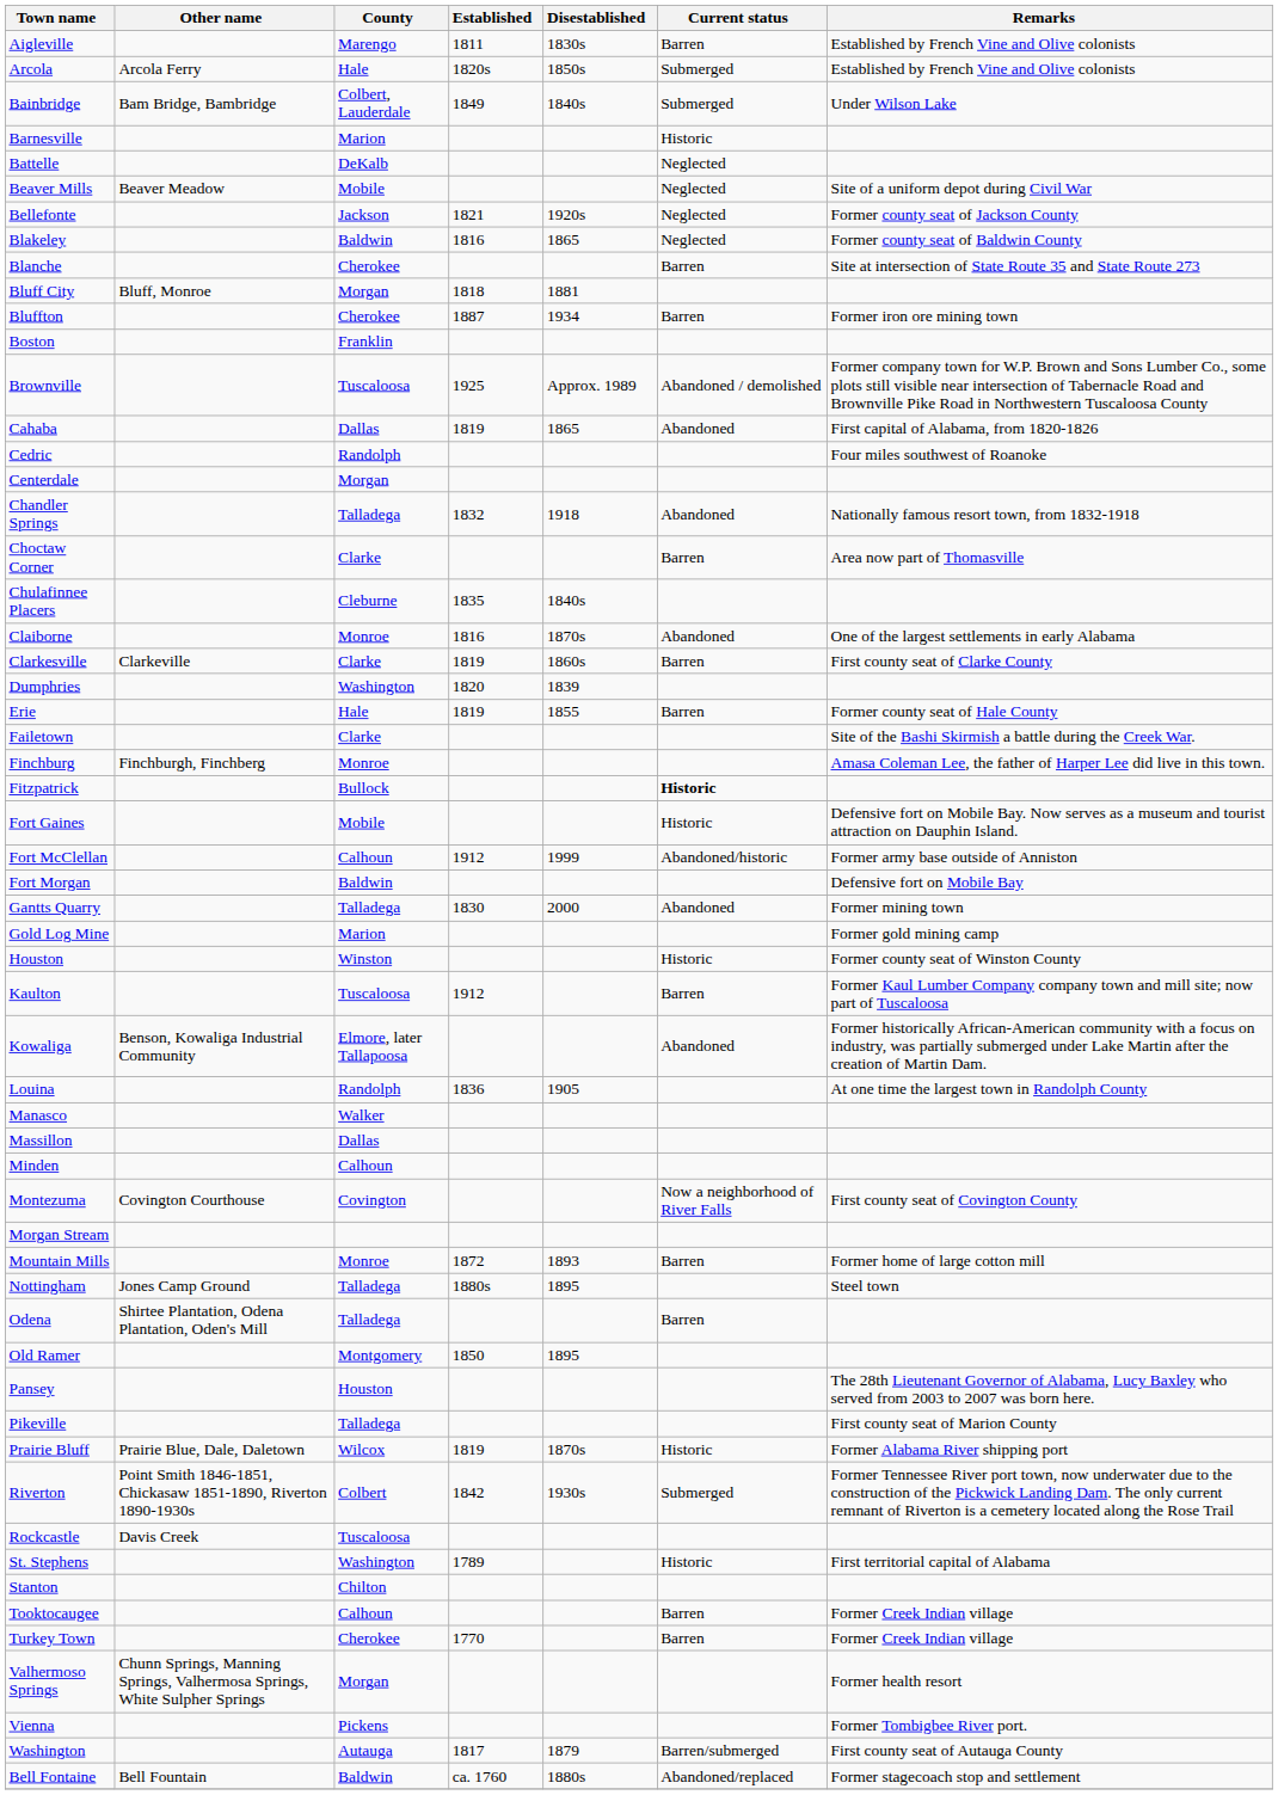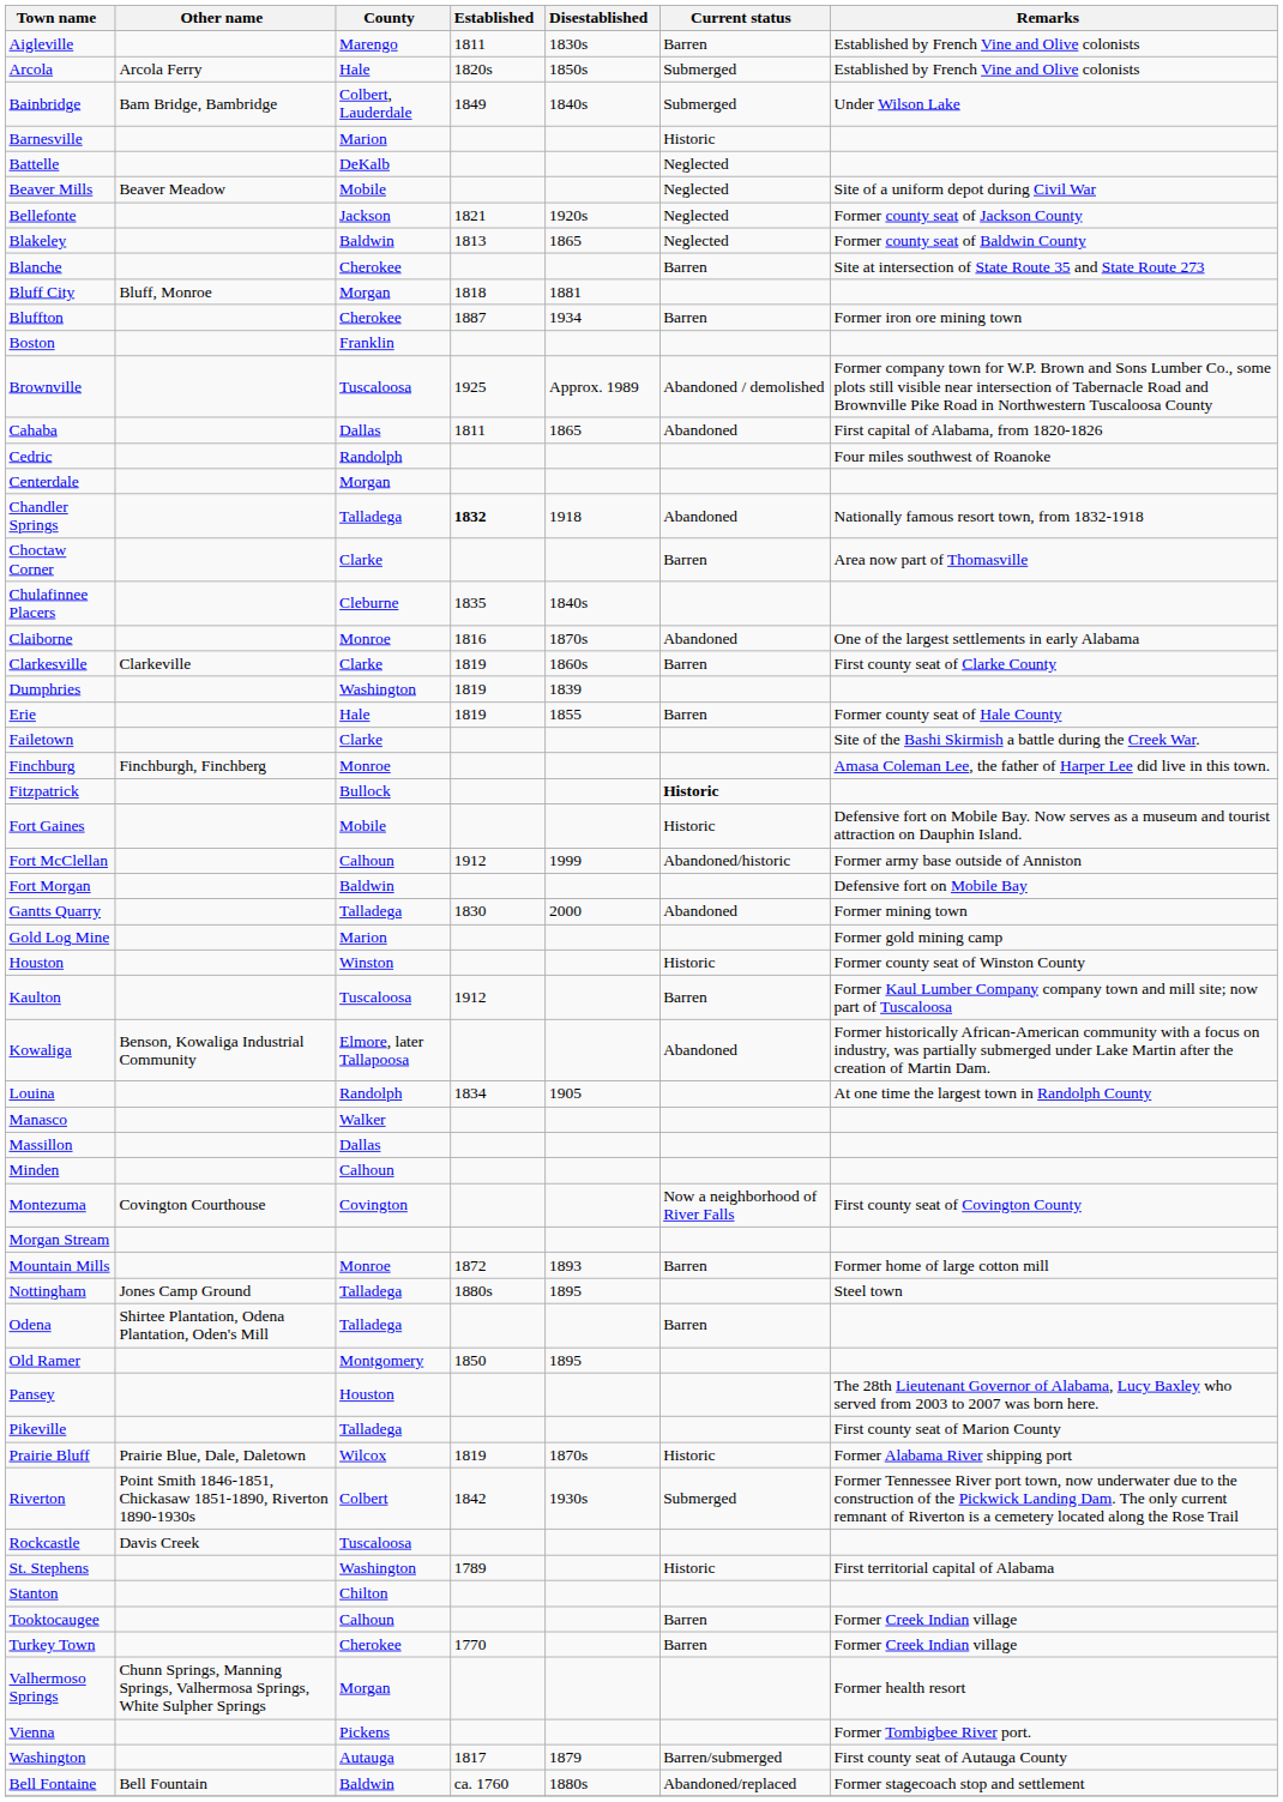Blakeley | Established: 1816 -> 1813
Cahaba | Established: 1819 -> 1811
Chandler Springs | Established: normal -> bold
Dumphries | Established: 1820 -> 1819
Louina | Established: 1836 -> 1834
